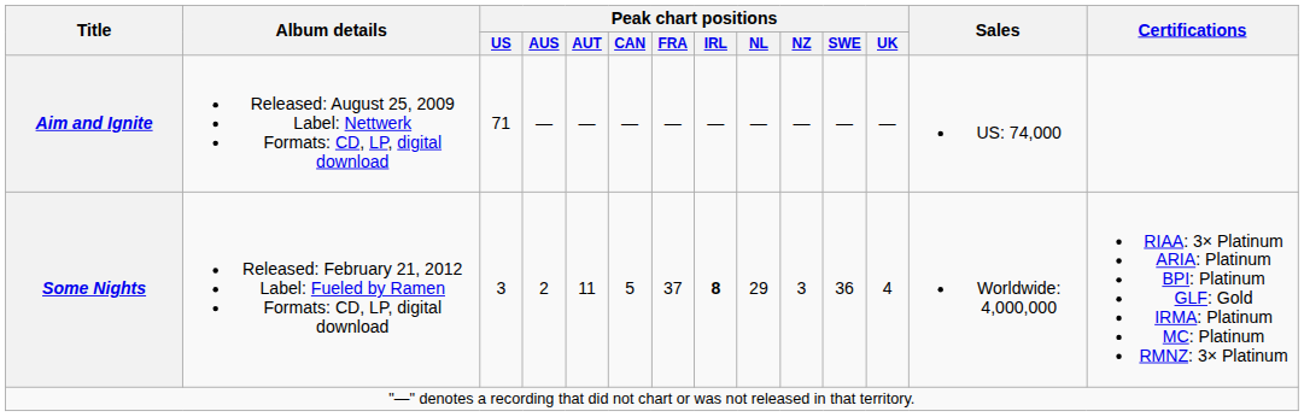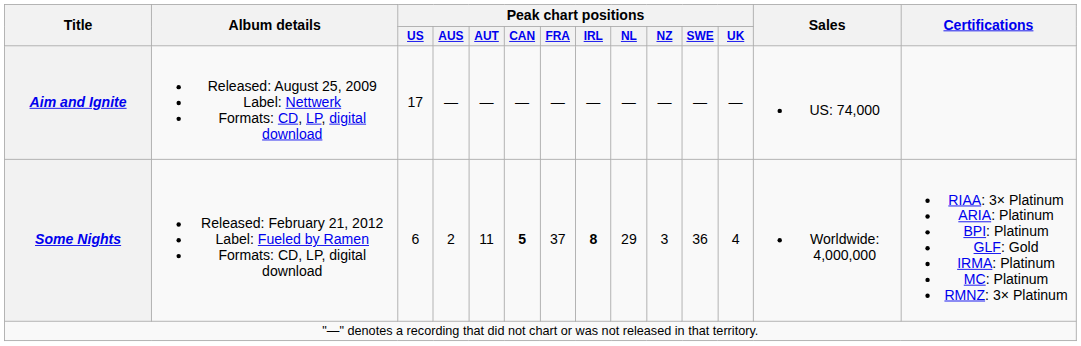Aim and Ignite | Peak chart positions / US: 71 -> 17
Some Nights | Peak chart positions / US: 3 -> 6
Some Nights | Peak chart positions / CAN: normal -> bold
